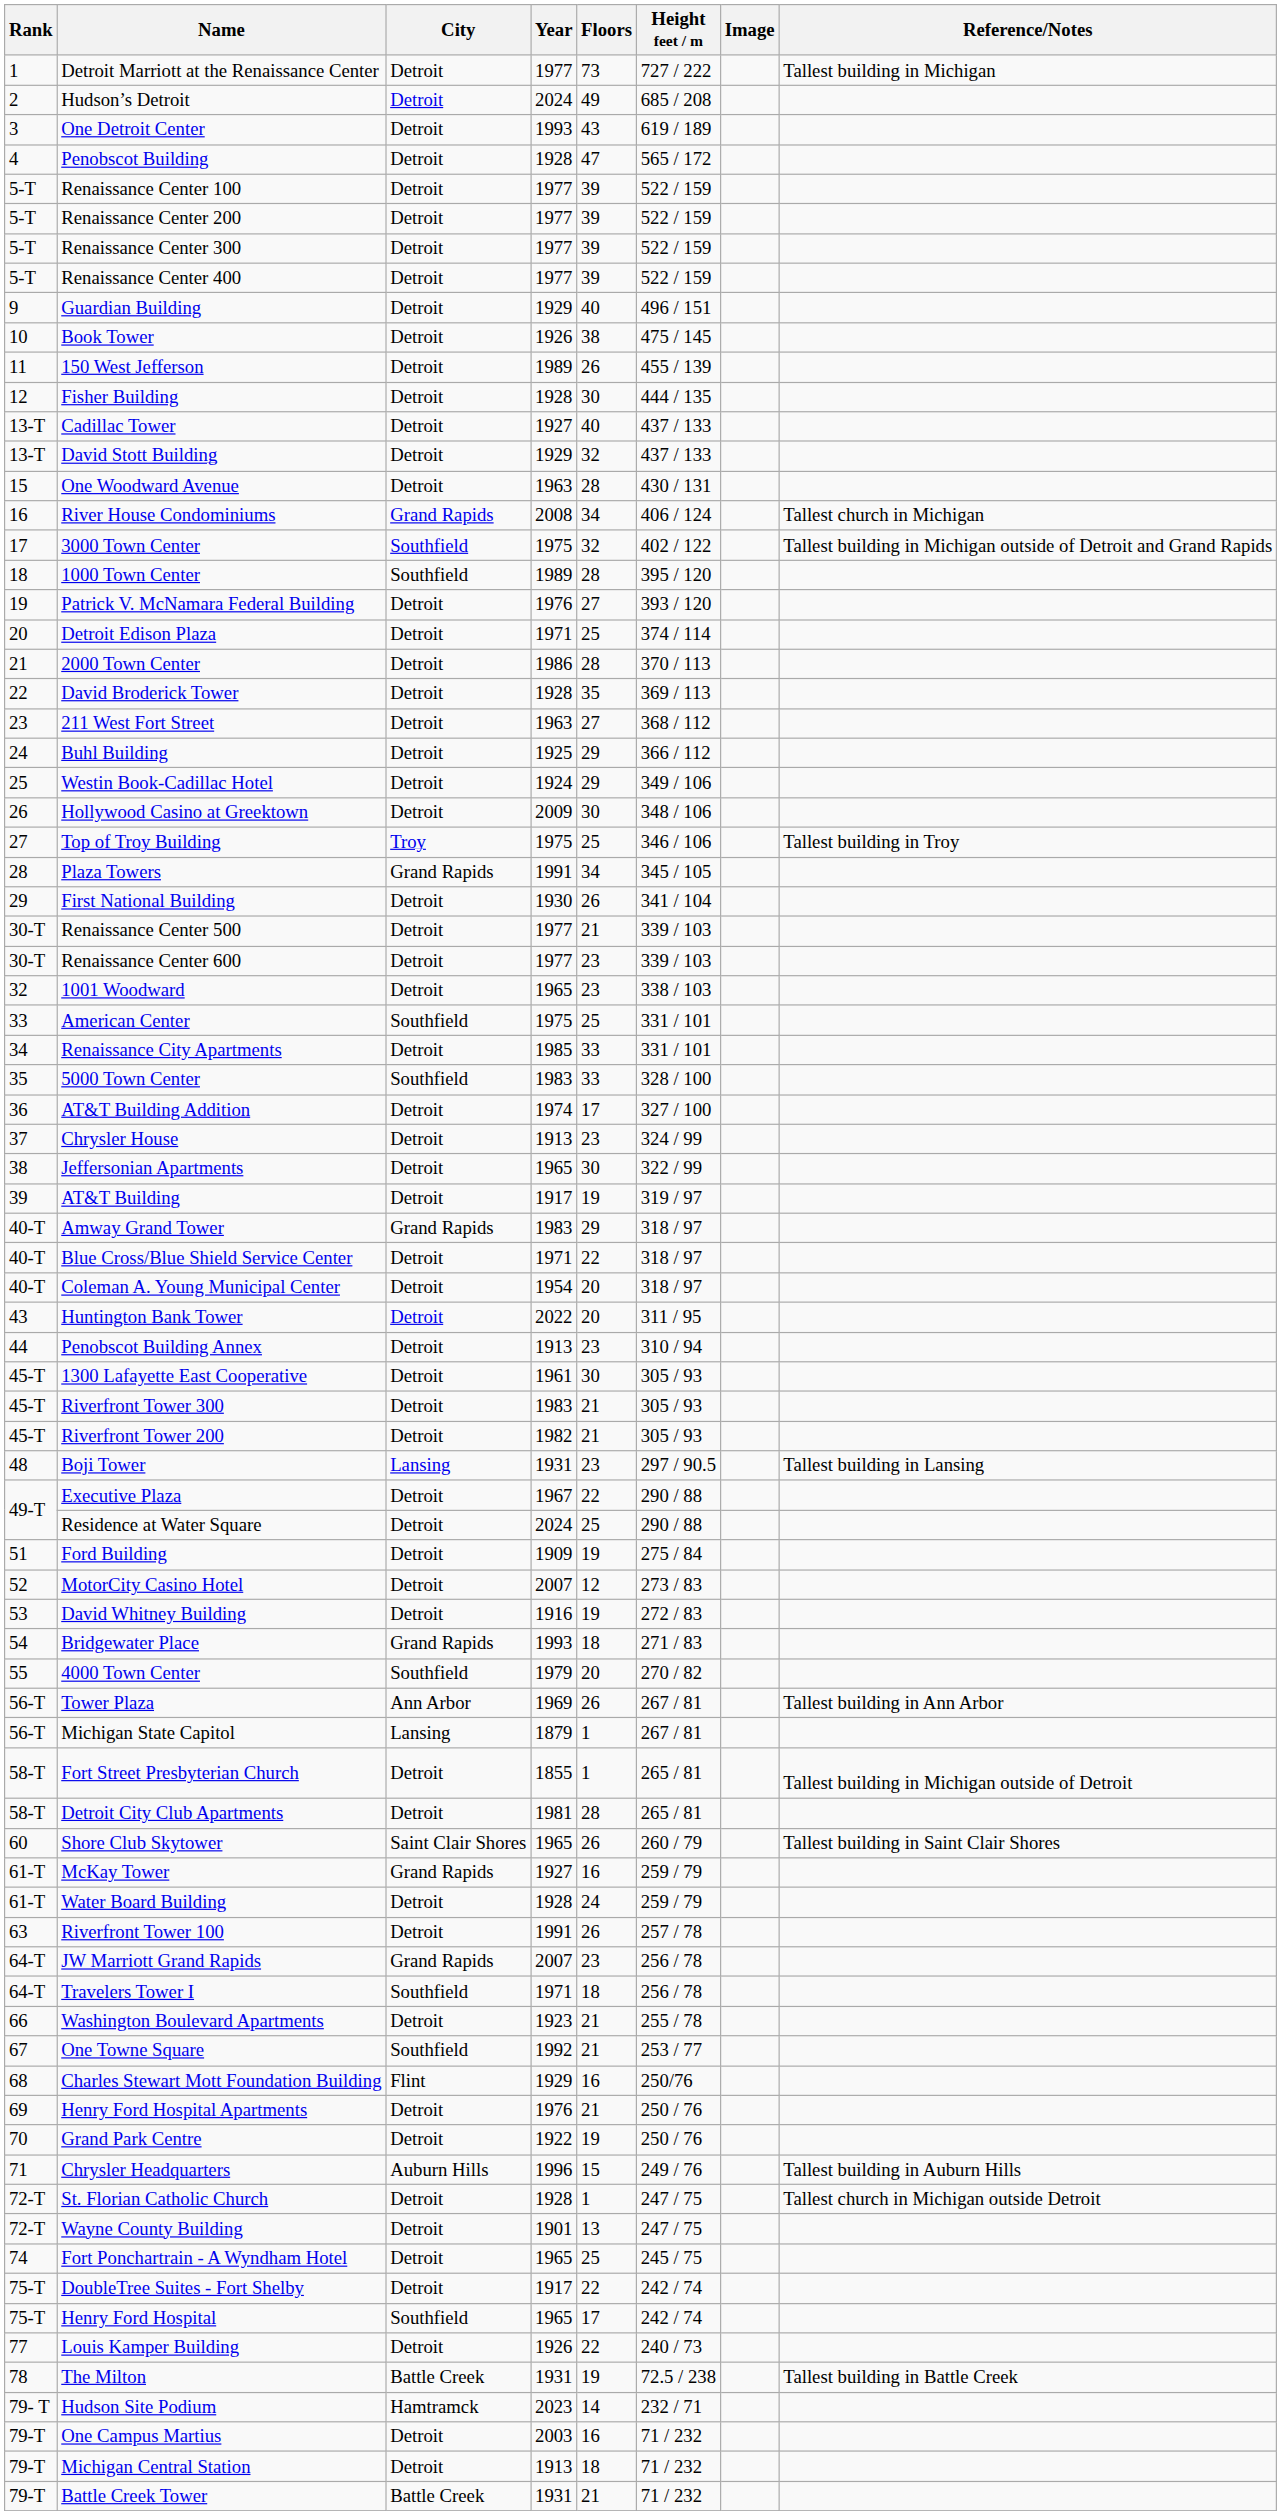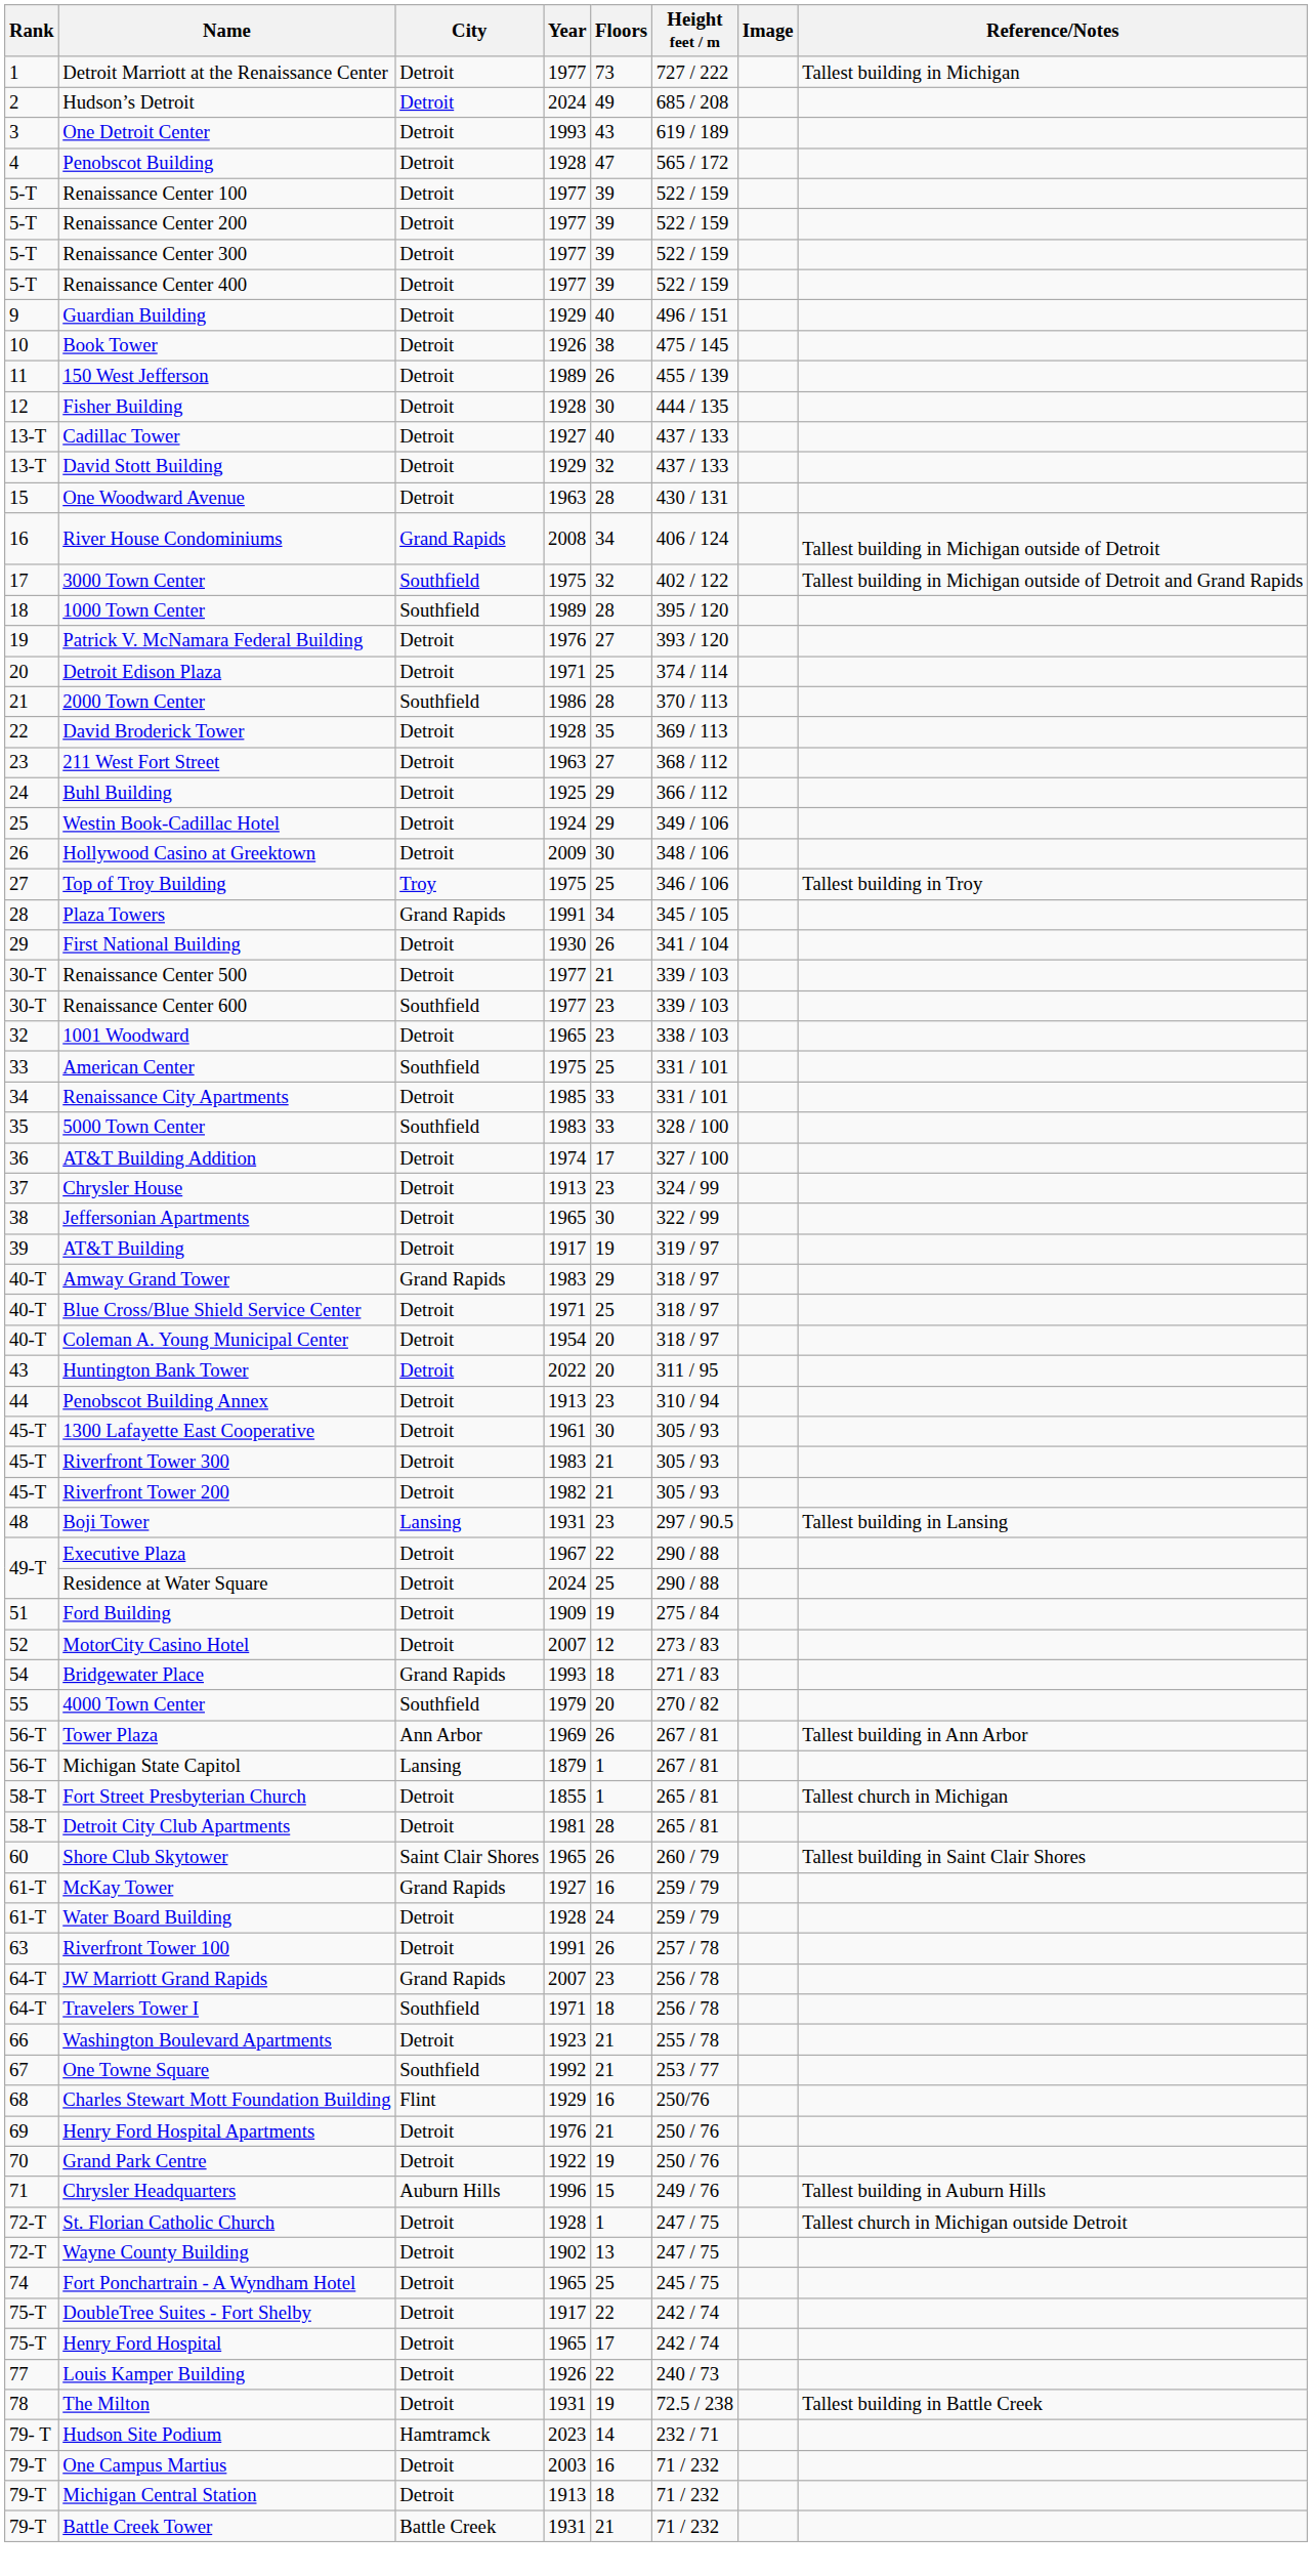River House Condominiums | Reference/Notes: Tallest church in Michigan -> Tallest building in Michigan outside of Detroit
2000 Town Center | City: Detroit -> Southfield
Renaissance Center 600 | City: Detroit -> Southfield
Blue Cross/Blue Shield Service Center | Floors: 22 -> 25
- row: 53 | David Whitney Building | Detroit | 1916 | 19 | 272 / 83
Fort Street Presbyterian Church | Reference/Notes: Tallest building in Michigan outside of Detroit -> Tallest church in Michigan
Wayne County Building | Year: 1901 -> 1902
Henry Ford Hospital | City: Southfield -> Detroit
The Milton | City: Battle Creek -> Detroit
